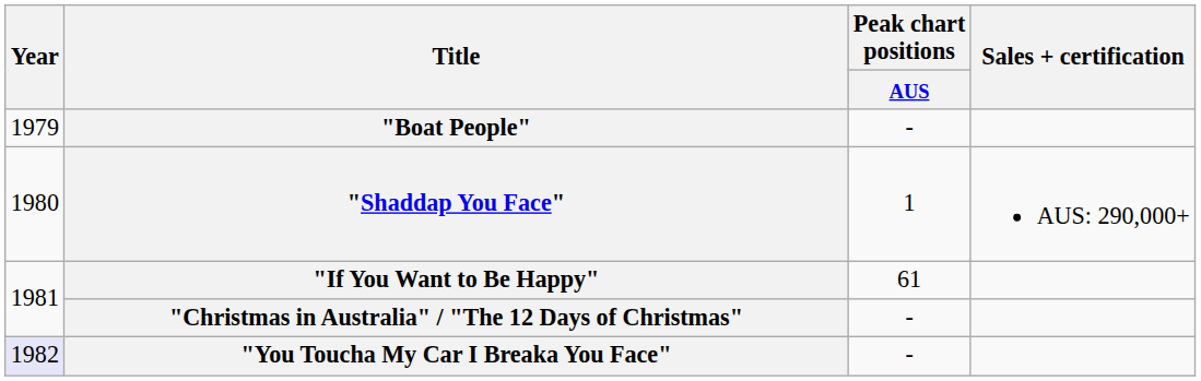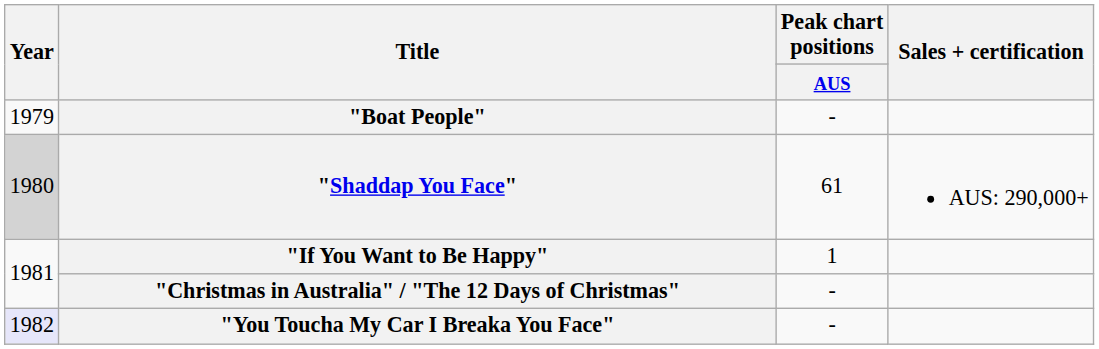"Shaddap You Face" | Year: no background -> lightgrey background
"Shaddap You Face" | Peak chart positions / AUS: 1 -> 61
"If You Want to Be Happy" | Peak chart positions / AUS: 61 -> 1
